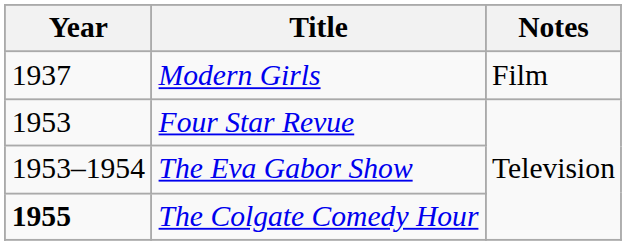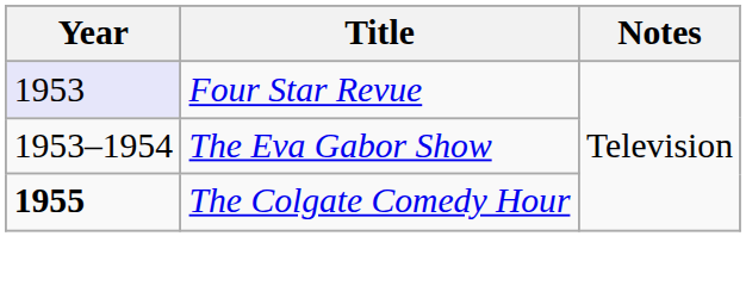- row: 1937 | Modern Girls | Film
Four Star Revue | Year: no background -> lavender background
